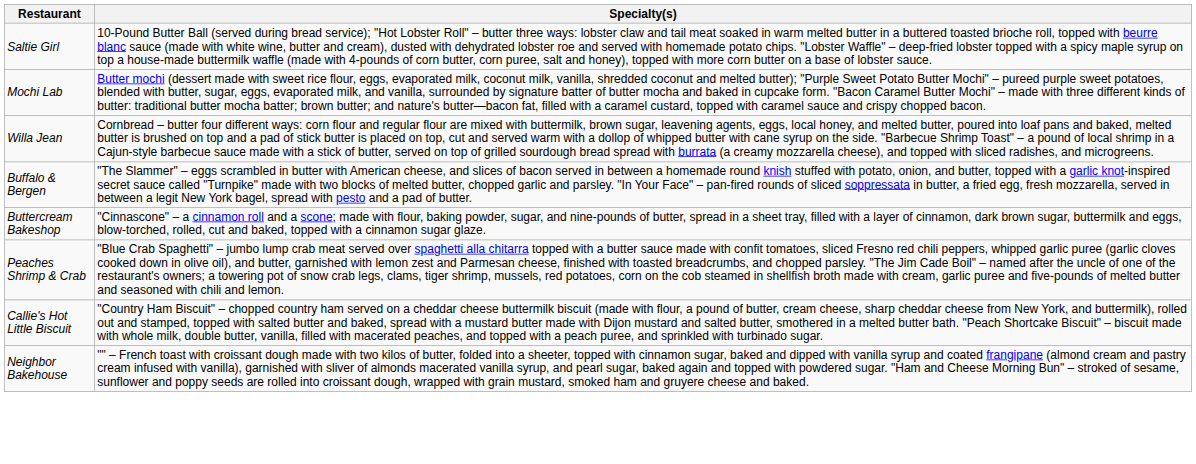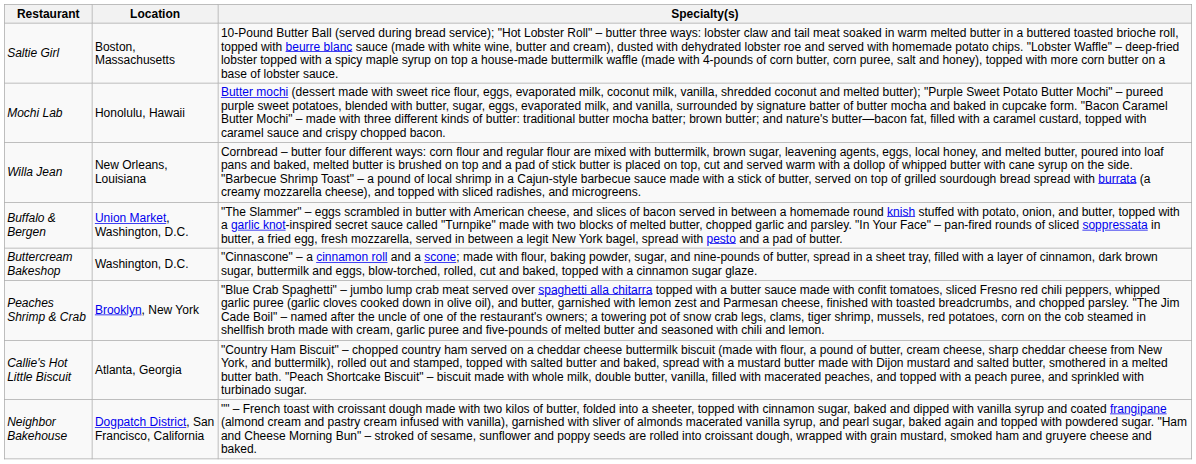+ column: Location | Boston, Massachusetts | Honolulu, Hawaii | New Orleans, Louisiana | Union Market, Washington, D.C. | Washington, D.C. | Brooklyn, New York | Atlanta, Georgia | Dogpatch District, San Francisco, California
